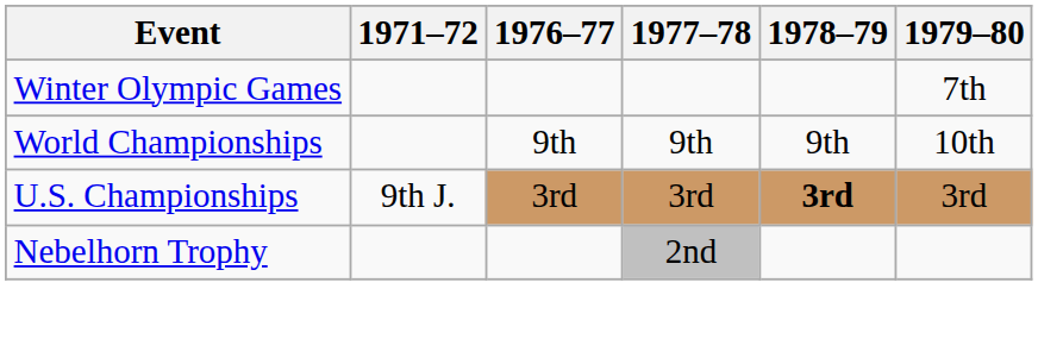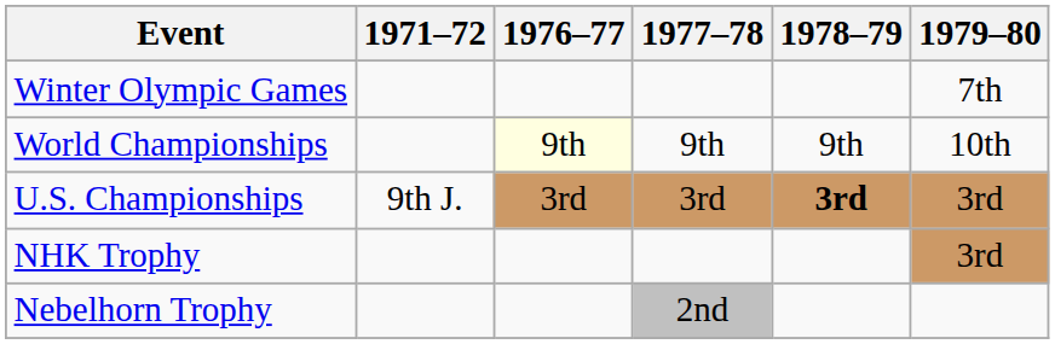World Championships | 1976–77: no background -> lightyellow background
+ row: NHK Trophy | 3rd
